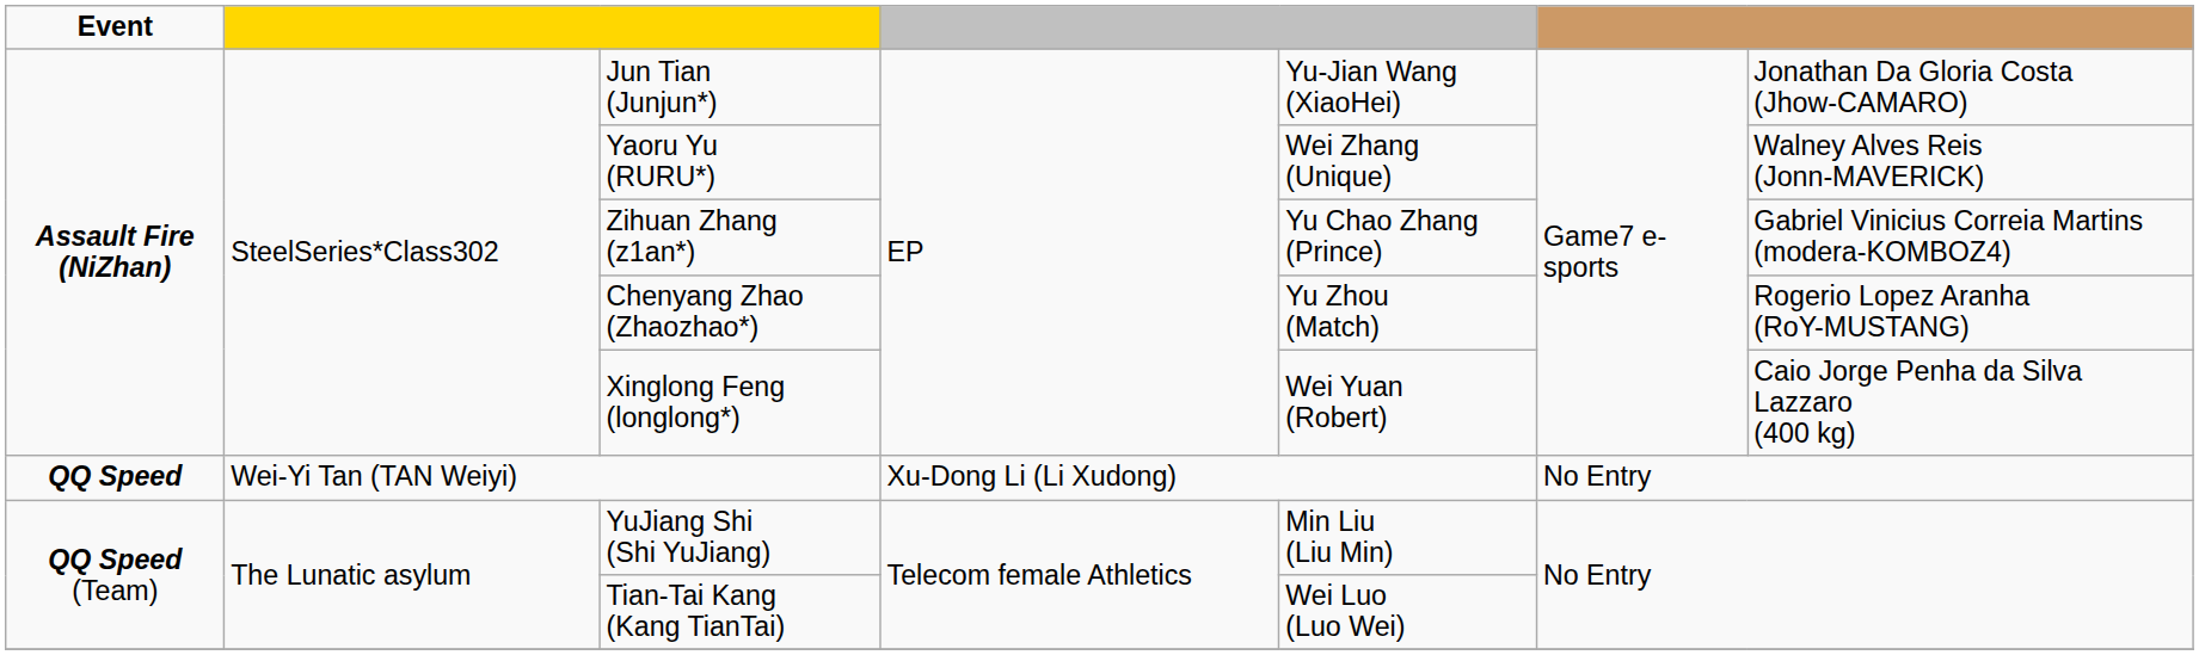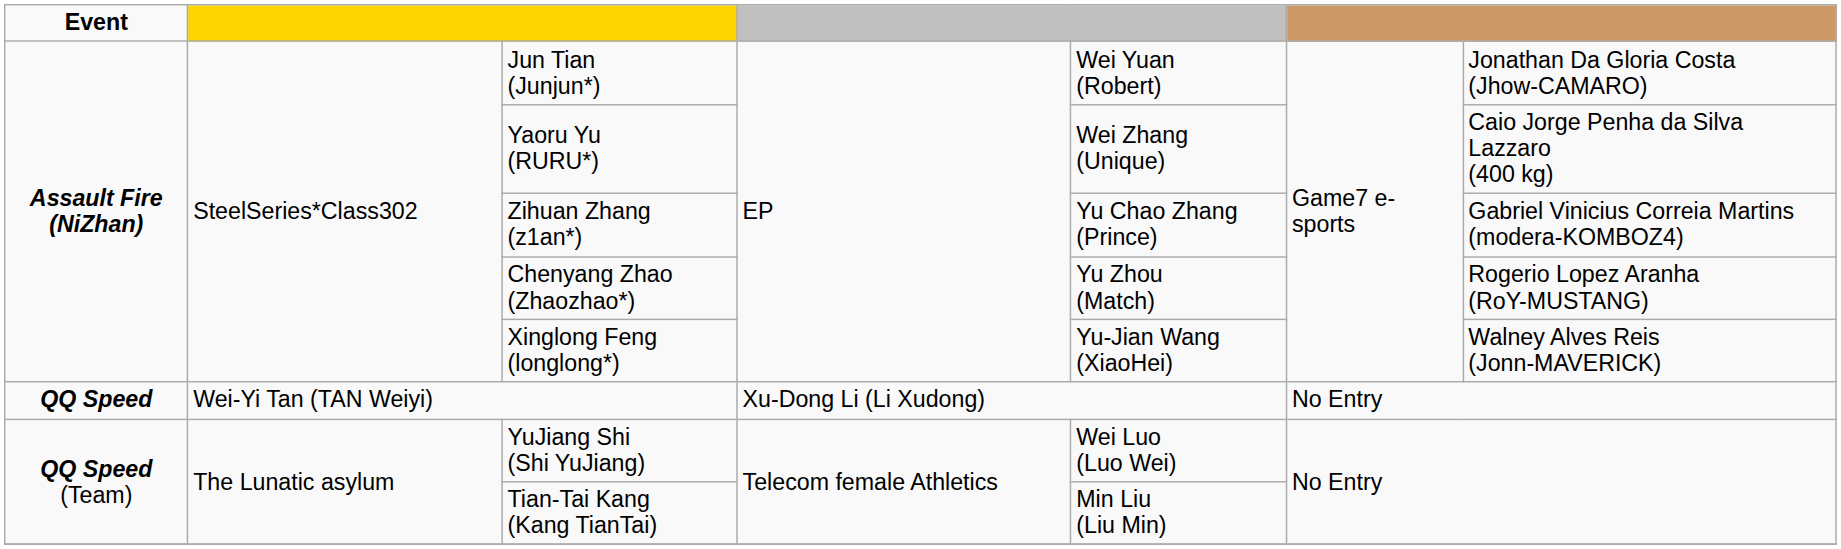Jun Tian (Junjun*) | column 5: Yu-Jian Wang (XiaoHei) -> Wei Yuan (Robert)
Yaoru Yu (RURU*) | column 7: Walney Alves Reis (Jonn-MAVERICK) -> Caio Jorge Penha da Silva Lazzaro (400 kg)
Xinglong Feng (longlong*) | column 5: Wei Yuan (Robert) -> Yu-Jian Wang (XiaoHei)
Xinglong Feng (longlong*) | column 7: Caio Jorge Penha da Silva Lazzaro (400 kg) -> Walney Alves Reis (Jonn-MAVERICK)
YuJiang Shi (Shi YuJiang) | column 5: Min Liu (Liu Min) -> Wei Luo (Luo Wei)
Tian-Tai Kang (Kang TianTai) | column 5: Wei Luo (Luo Wei) -> Min Liu (Liu Min)
